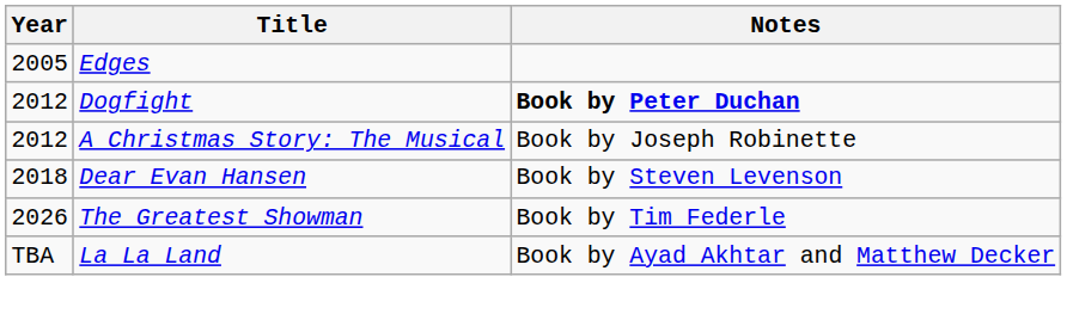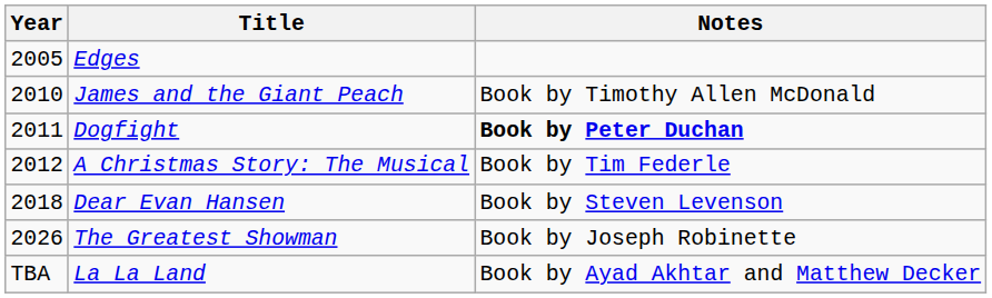+ row: 2010 | James and the Giant Peach | Book by Timothy Allen McDonald
Dogfight | Year: 2012 -> 2011
A Christmas Story: The Musical | Notes: Book by Joseph Robinette -> Book by Tim Federle
The Greatest Showman | Notes: Book by Tim Federle -> Book by Joseph Robinette
